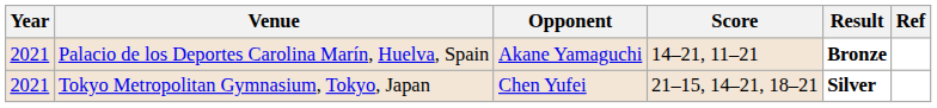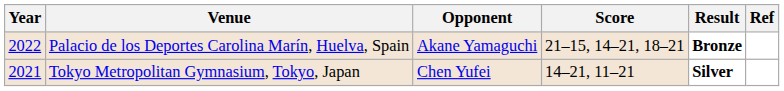Palacio de los Deportes Carolina Marín, Huelva, Spain | Year: 2021 -> 2022
Palacio de los Deportes Carolina Marín, Huelva, Spain | Score: 14–21, 11–21 -> 21–15, 14–21, 18–21
Tokyo Metropolitan Gymnasium, Tokyo, Japan | Score: 21–15, 14–21, 18–21 -> 14–21, 11–21
